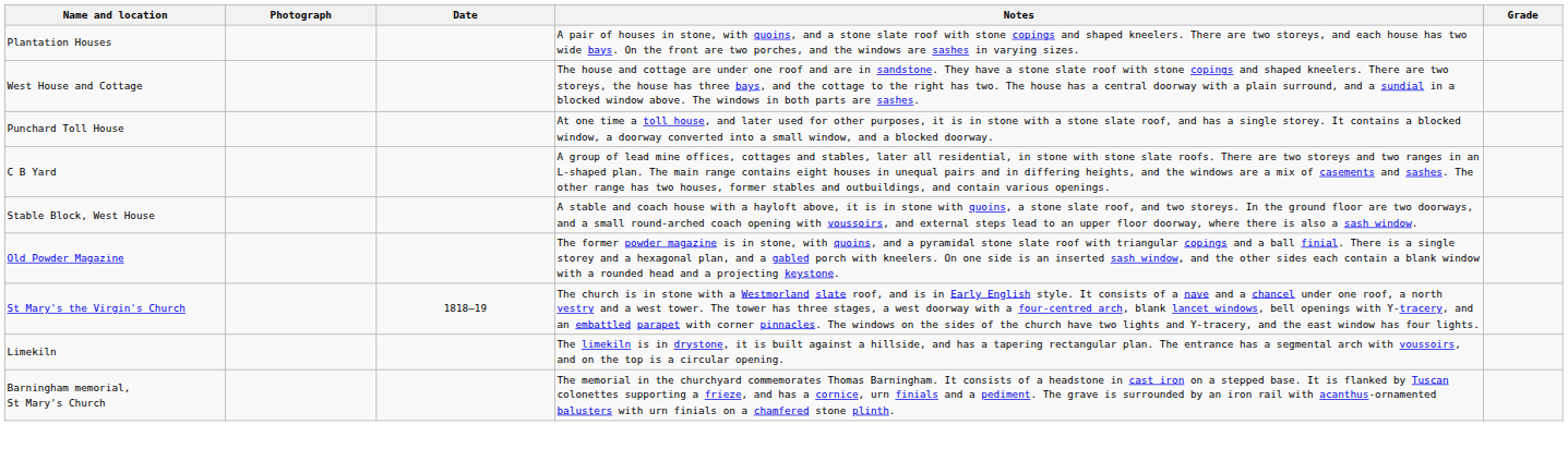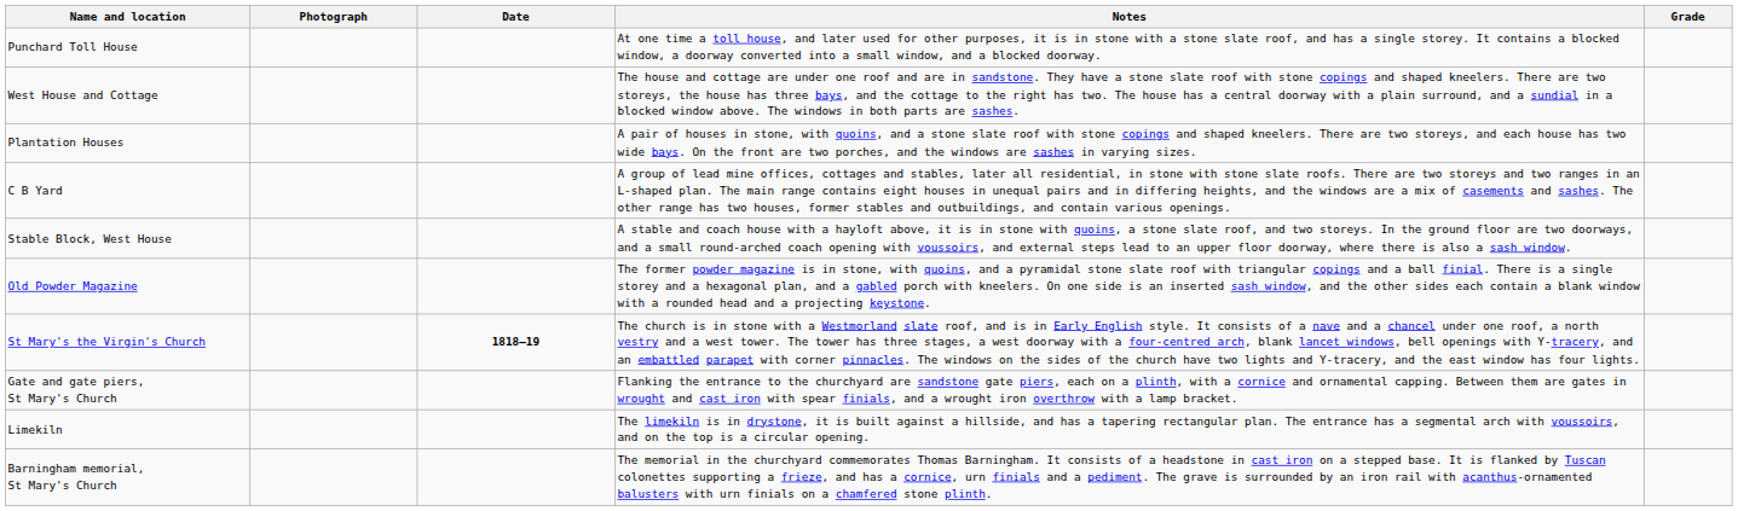rows swapped: Plantation Houses <-> Punchard Toll House
St Mary's the Virgin's Church | Date: normal -> bold
+ row: Gate and gate piers, St Mary's Church | Flanking the entrance to the churchyard are sandstone gate piers, each on a plinth, with a cornice and ornamental capping. Between them are gates in wrought and cast iron with spear finials, and a wrought iron overthrow with a lamp bracket.
